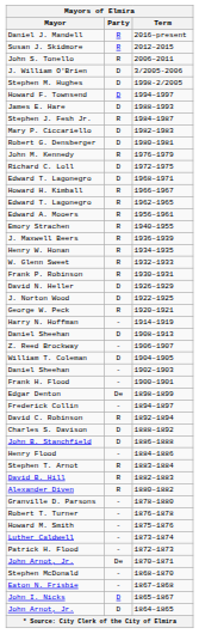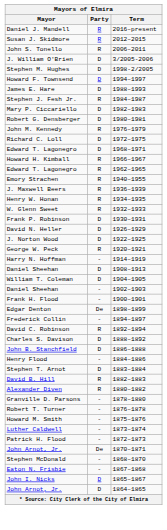- row: Edward A. Mooers | R | 1956–1961
Frank P. Robinson | Party: R -> D
- row: Z. Reed Brockway | - | 1906–1907
Stephen T. Arnot | Party: R -> D
